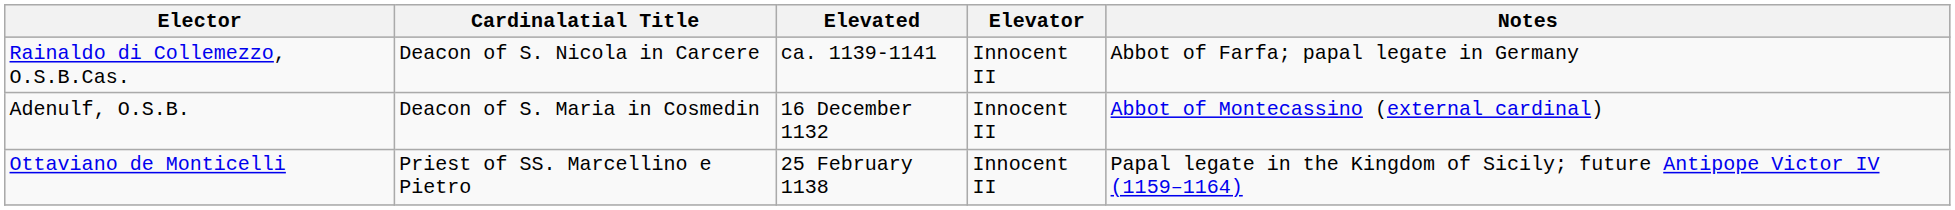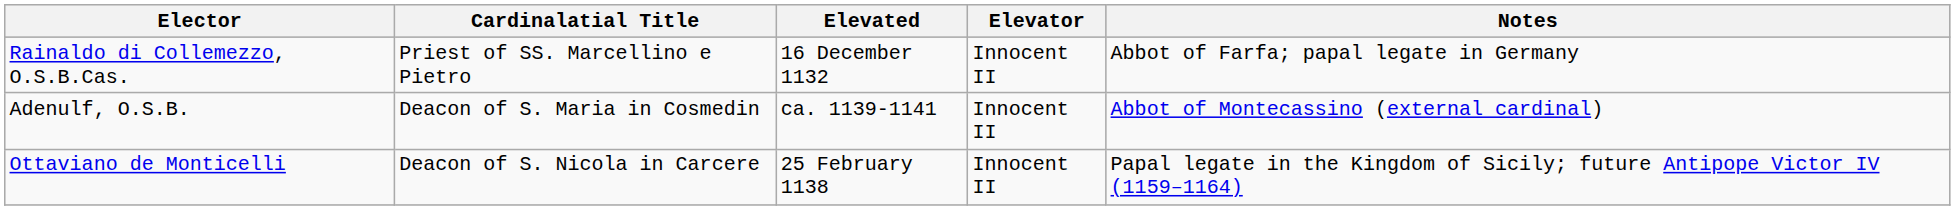Rainaldo di Collemezzo, O.S.B.Cas. | Cardinalatial Title: Deacon of S. Nicola in Carcere -> Priest of SS. Marcellino e Pietro
Rainaldo di Collemezzo, O.S.B.Cas. | Elevated: ca. 1139-1141 -> 16 December 1132
Adenulf, O.S.B. | Elevated: 16 December 1132 -> ca. 1139-1141
Ottaviano de Monticelli | Cardinalatial Title: Priest of SS. Marcellino e Pietro -> Deacon of S. Nicola in Carcere
